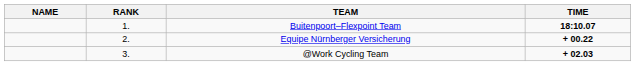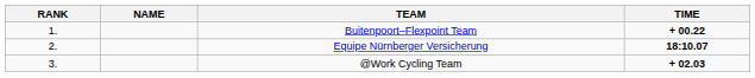columns swapped: RANK <-> NAME
Buitenpoort–Flexpoint Team | TIME: 18:10.07 -> + 00.22
Equipe Nürnberger Versicherung | TIME: + 00.22 -> 18:10.07
